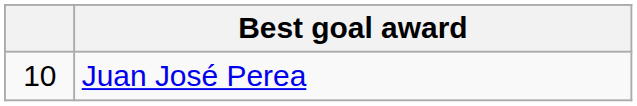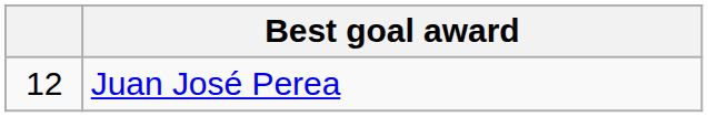Juan José Perea | column 1: 10 -> 12
